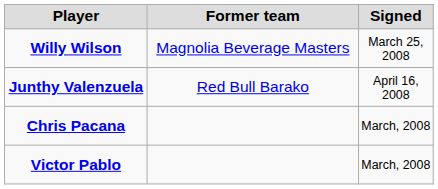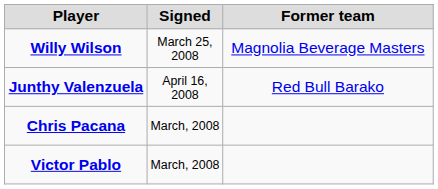columns swapped: Signed <-> Former team
